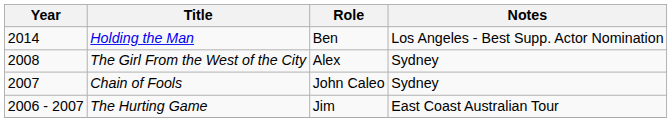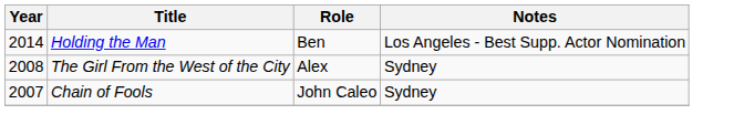- row: 2006 - 2007 | The Hurting Game | Jim | East Coast Australian Tour
